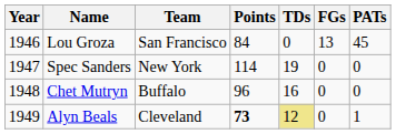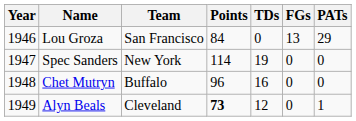Lou Groza | PATs: 45 -> 29
Alyn Beals | TDs: khaki background -> no background
